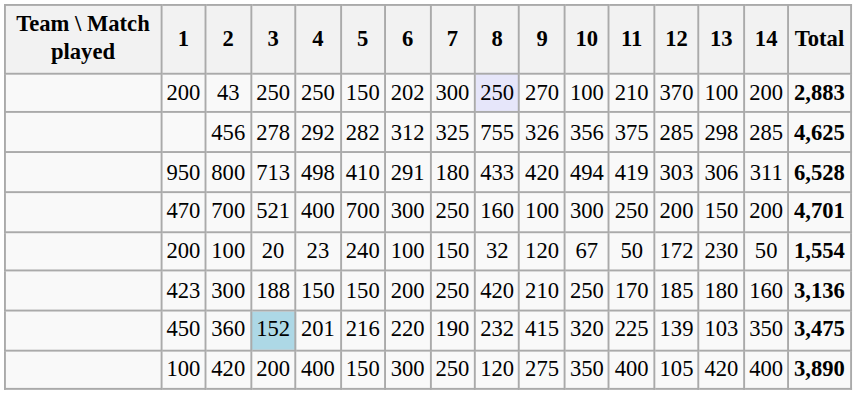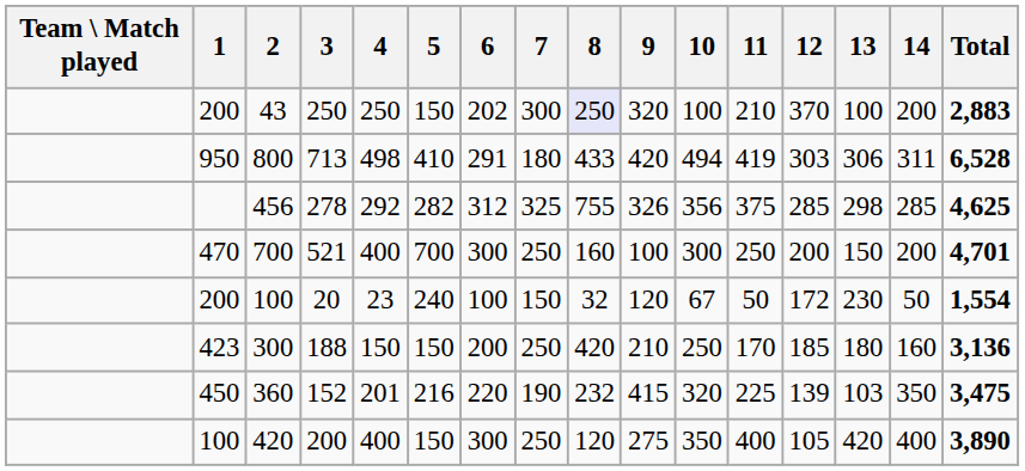43 | 9: 270 -> 320
rows swapped: 456 <-> 800
360 | 3: lightblue background -> no background
